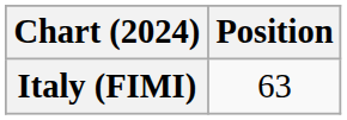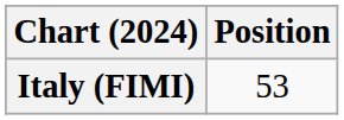Italy (FIMI) | Position: 63 -> 53
